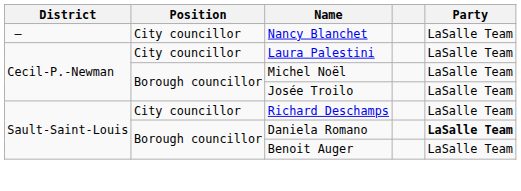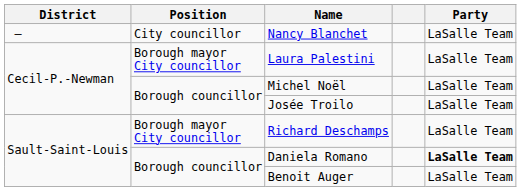Laura Palestini | Position: City councillor -> Borough mayor City councillor
Richard Deschamps | Position: City councillor -> Borough mayor City councillor
